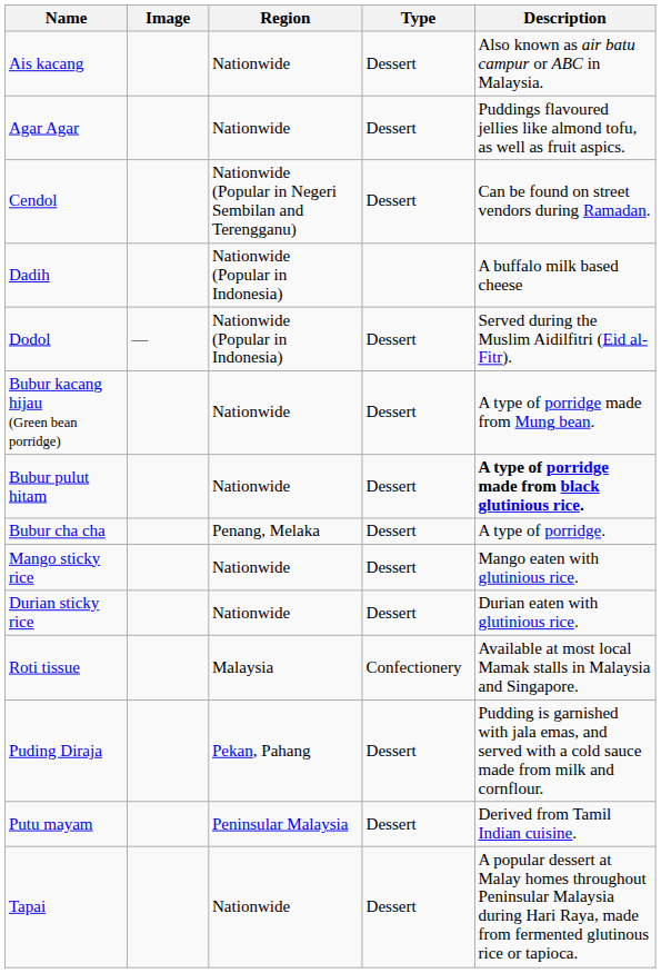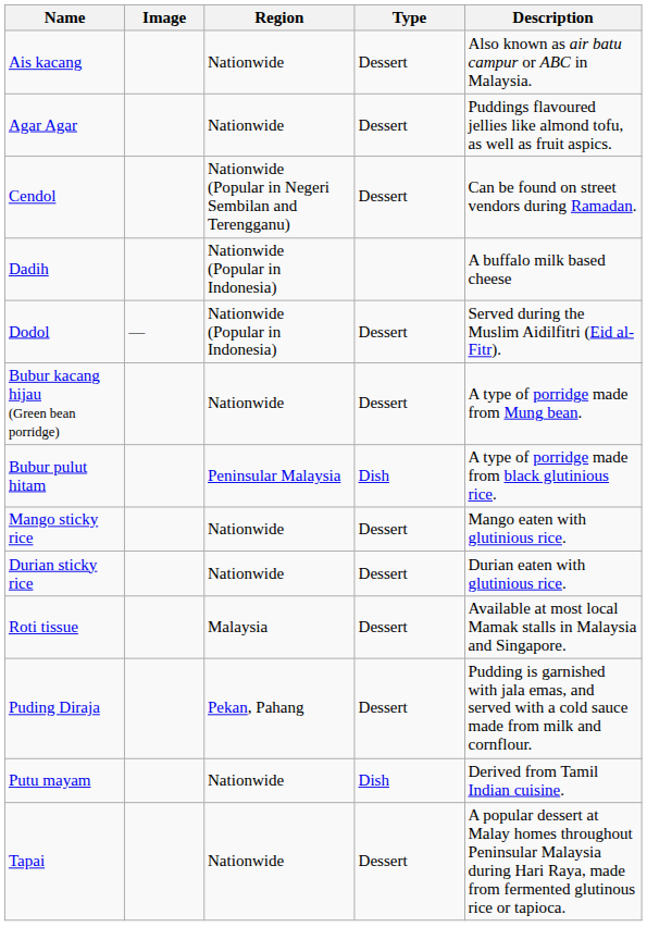Bubur pulut hitam | Region: Nationwide -> Peninsular Malaysia
Bubur pulut hitam | Type: Dessert -> Dish
Bubur pulut hitam | Description: bold -> normal
- row: Bubur cha cha | Penang, Melaka | Dessert | A type of porridge.
Roti tissue | Type: Confectionery -> Dessert
Putu mayam | Region: Peninsular Malaysia -> Nationwide
Putu mayam | Type: Dessert -> Dish
